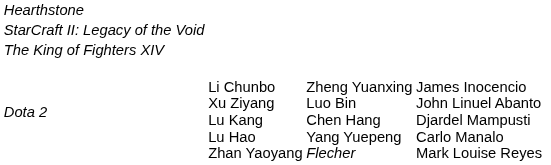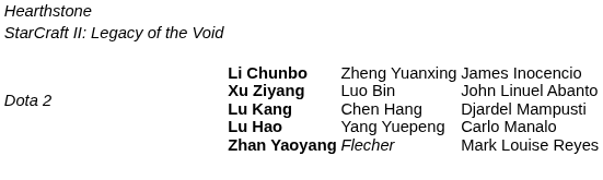- row: The King of Fighters XIV
Dota 2 | column 2: normal -> bold
